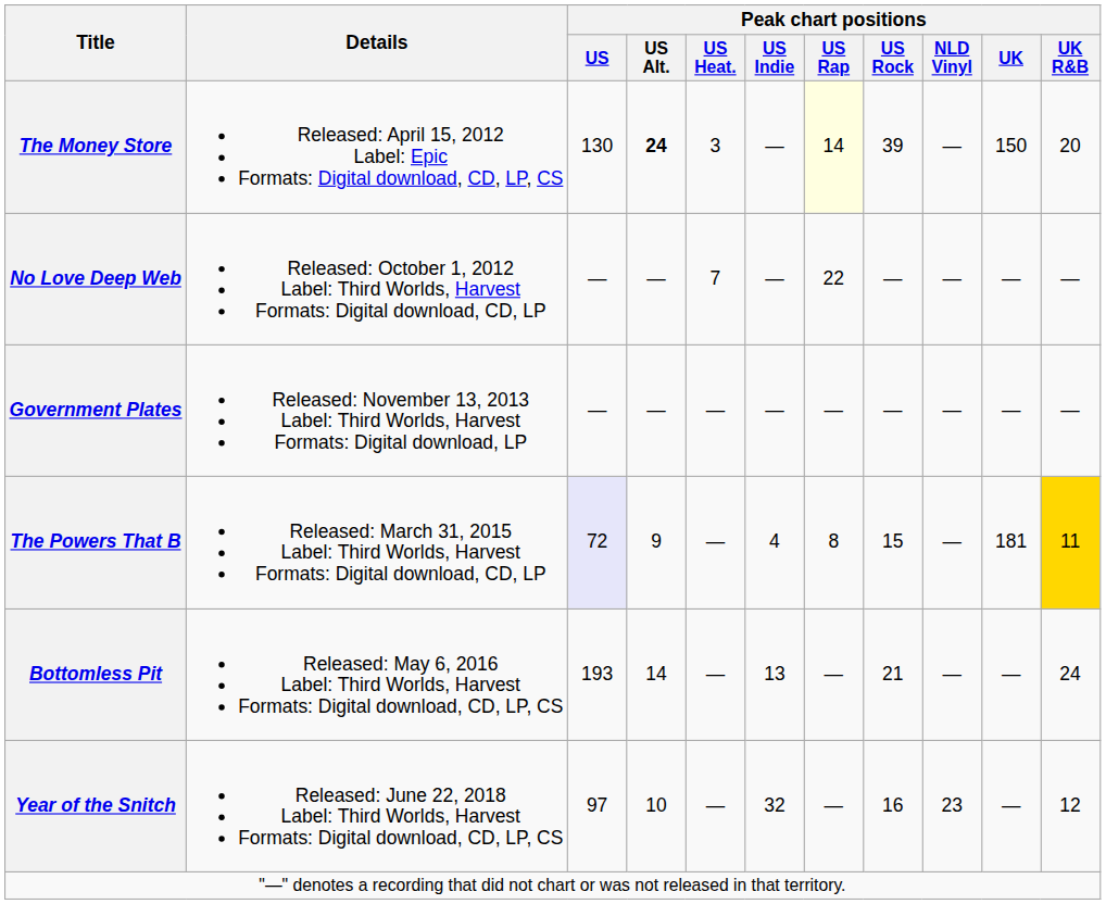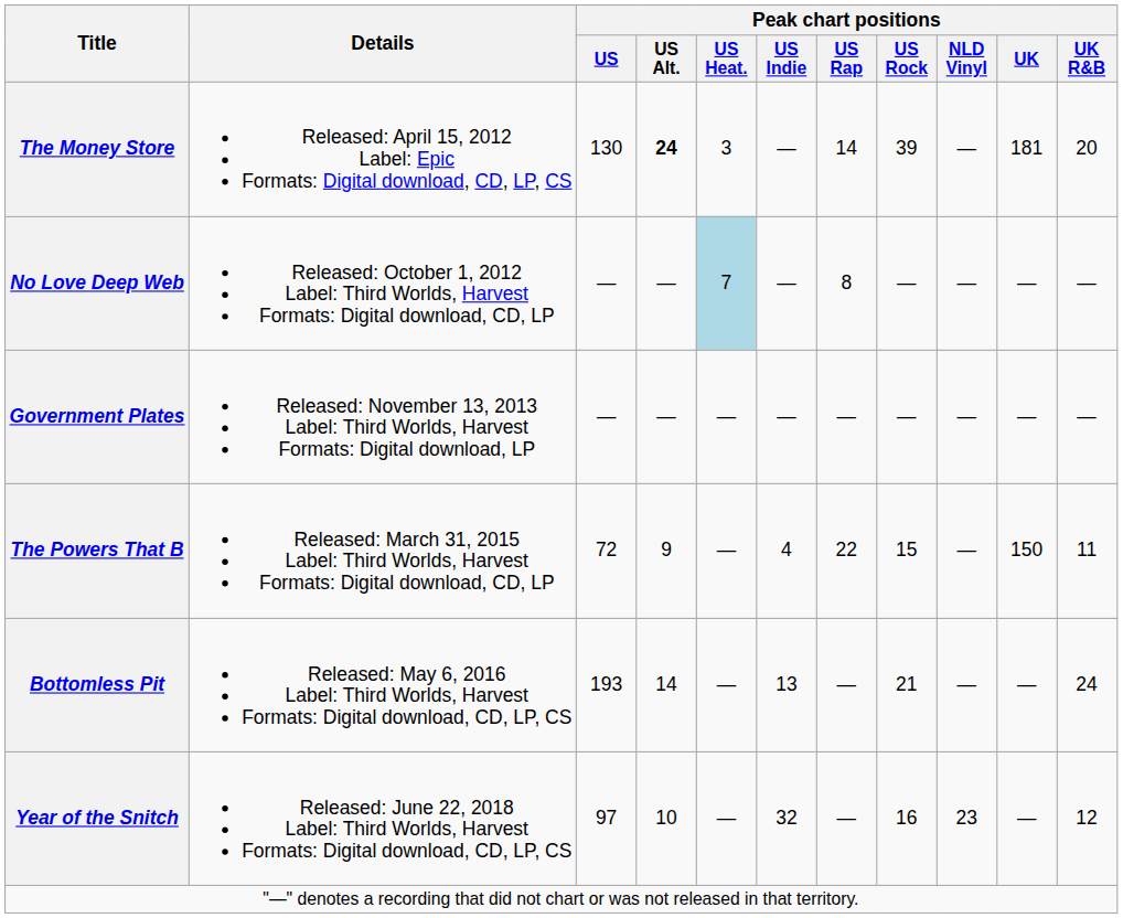The Money Store | Peak chart positions / US Rap: lightyellow background -> no background
The Money Store | Peak chart positions / UK: 150 -> 181
No Love Deep Web | Peak chart positions / US Heat.: no background -> lightblue background
No Love Deep Web | Peak chart positions / US Rap: 22 -> 8
The Powers That B | Peak chart positions / US: lavender background -> no background
The Powers That B | Peak chart positions / US Rap: 8 -> 22
The Powers That B | Peak chart positions / UK: 181 -> 150
The Powers That B | Peak chart positions / UK R&B: gold background -> no background
